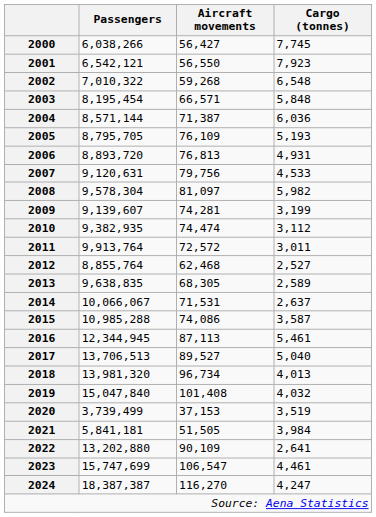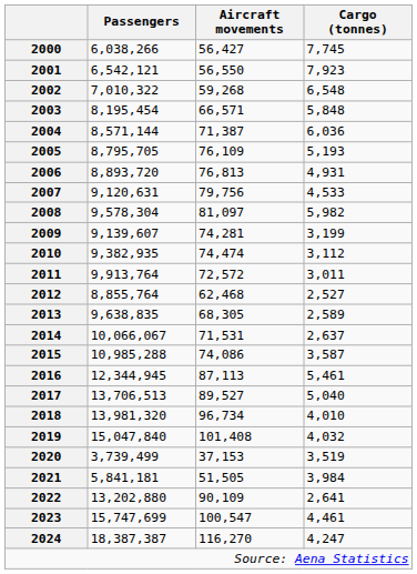2018 | Cargo (tonnes): 4,013 -> 4,010
2023 | Aircraft movements: 106,547 -> 100,547
